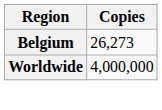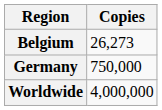+ row: Germany | 750,000
